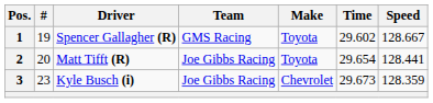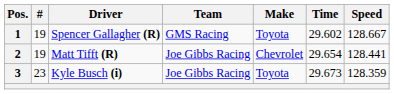2 | #: 20 -> 19
2 | Make: Toyota -> Chevrolet
3 | Make: Chevrolet -> Toyota
